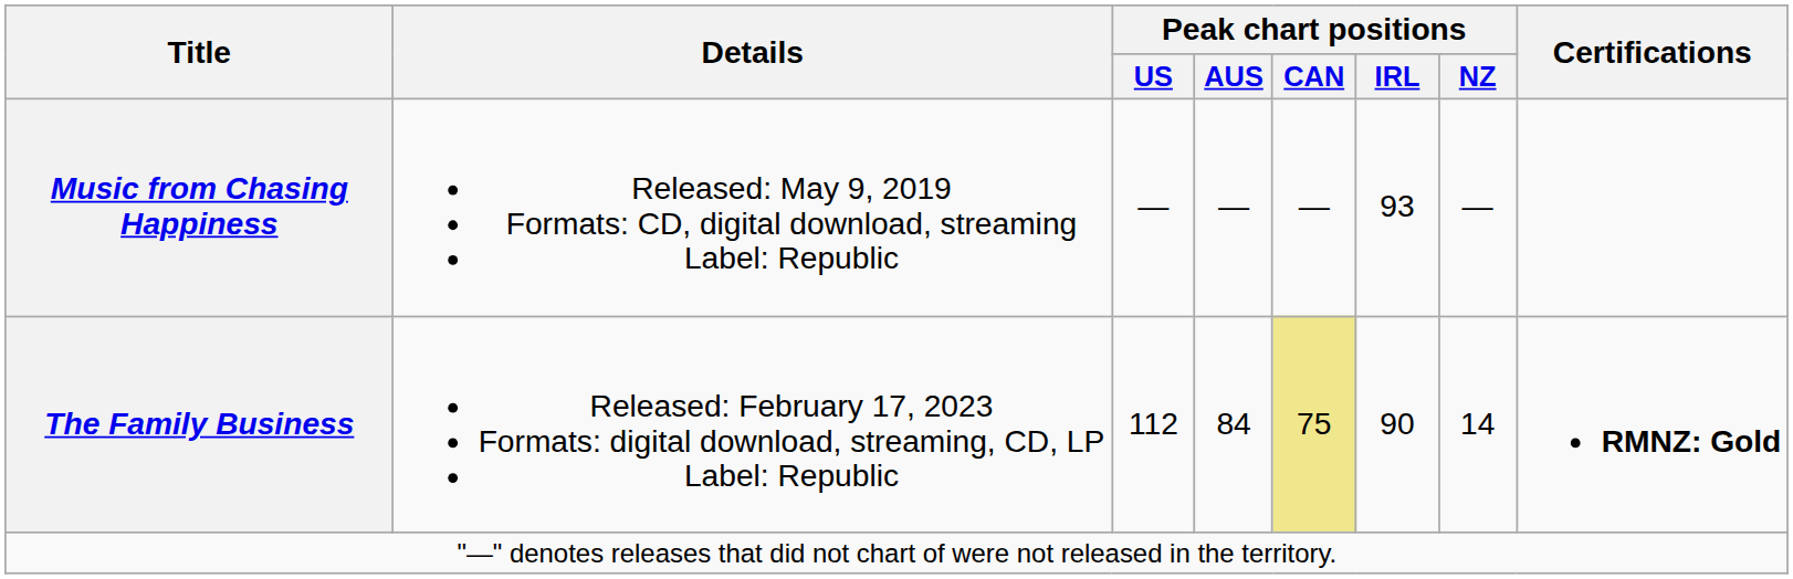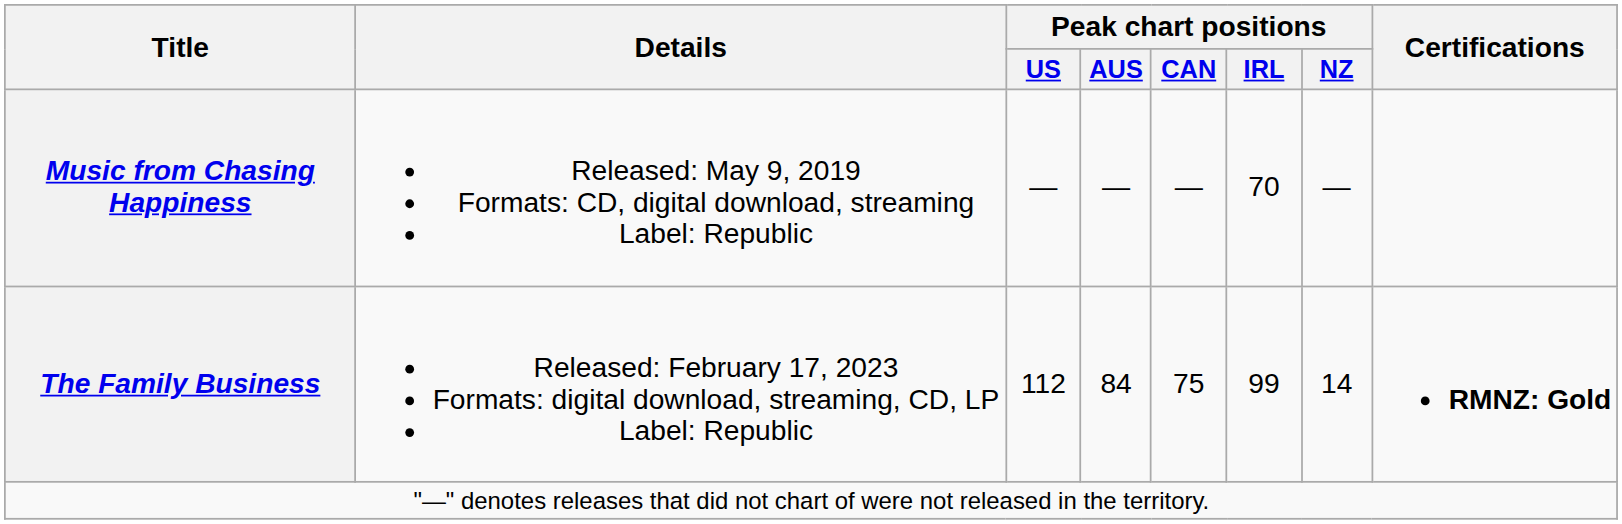Music from Chasing Happiness | Peak chart positions / IRL: 93 -> 70
The Family Business | Peak chart positions / CAN: khaki background -> no background
The Family Business | Peak chart positions / IRL: 90 -> 99
